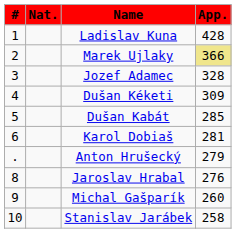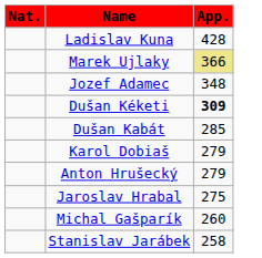- column: # | 1 | 2 | 3 | 4 | 5 | 6 | . | 8 | 9 | 10
Jozef Adamec | App.: 328 -> 348
Dušan Kéketi | App.: normal -> bold
Karol Dobiaš | App.: 281 -> 279
Jaroslav Hrabal | App.: 276 -> 275
